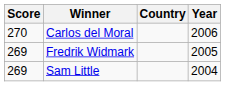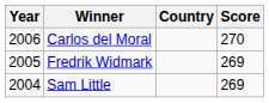columns swapped: Year <-> Score
